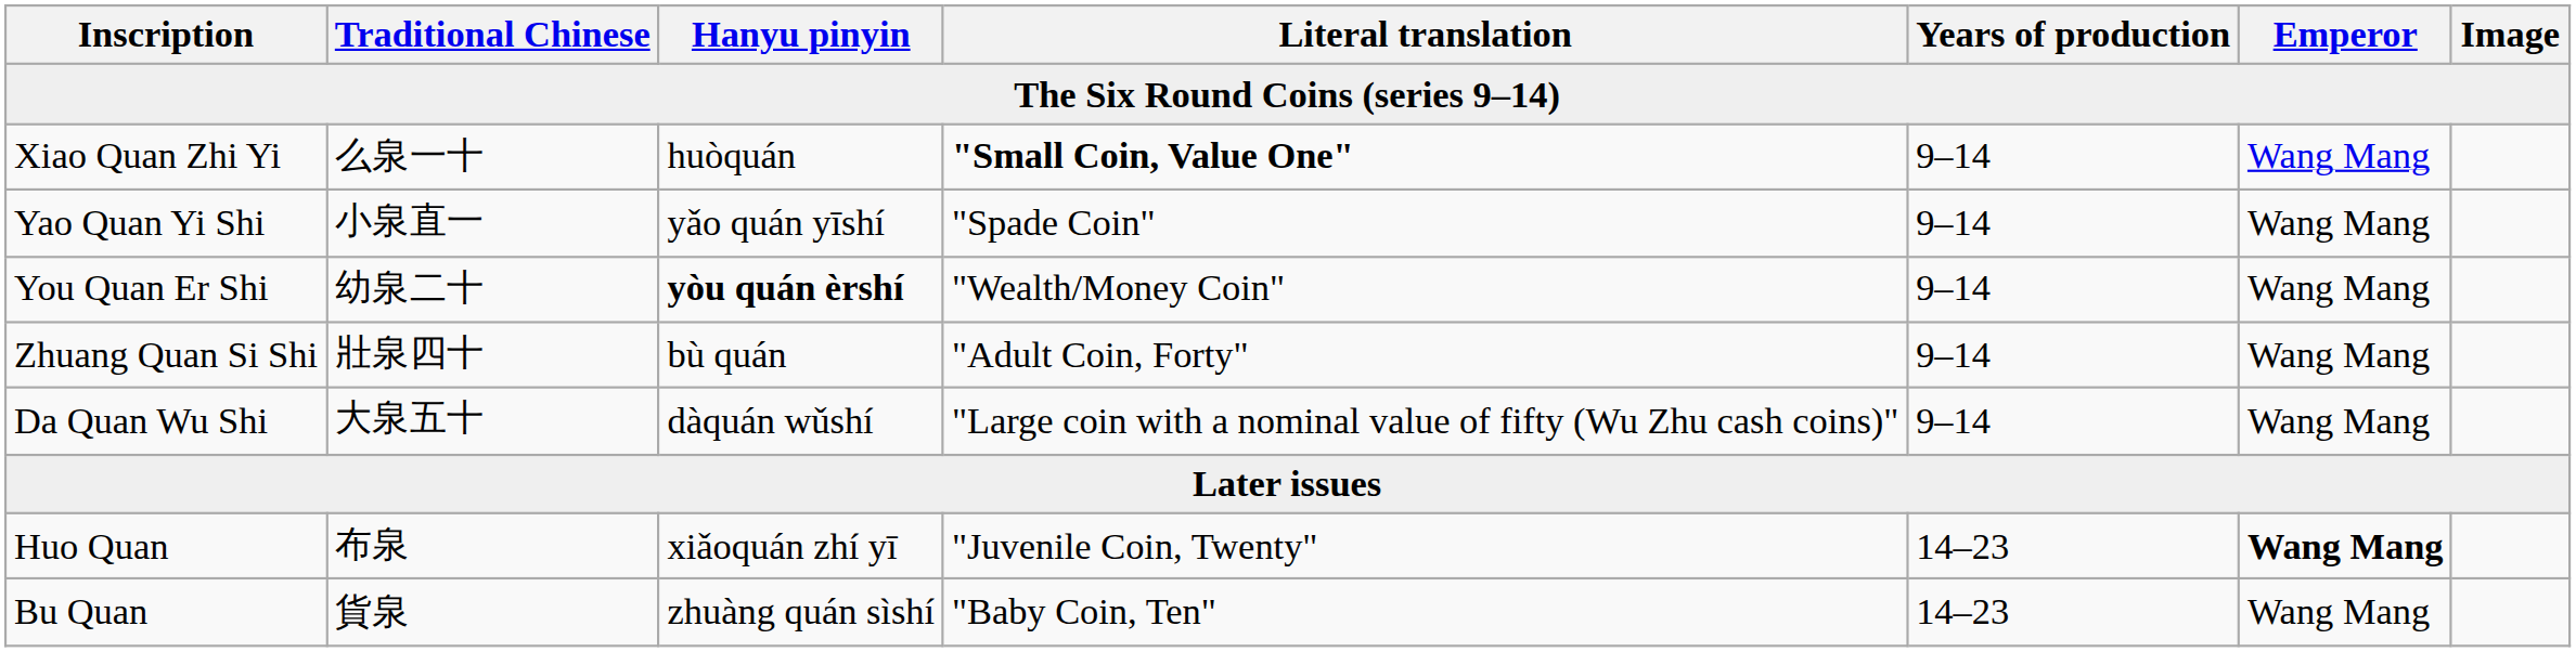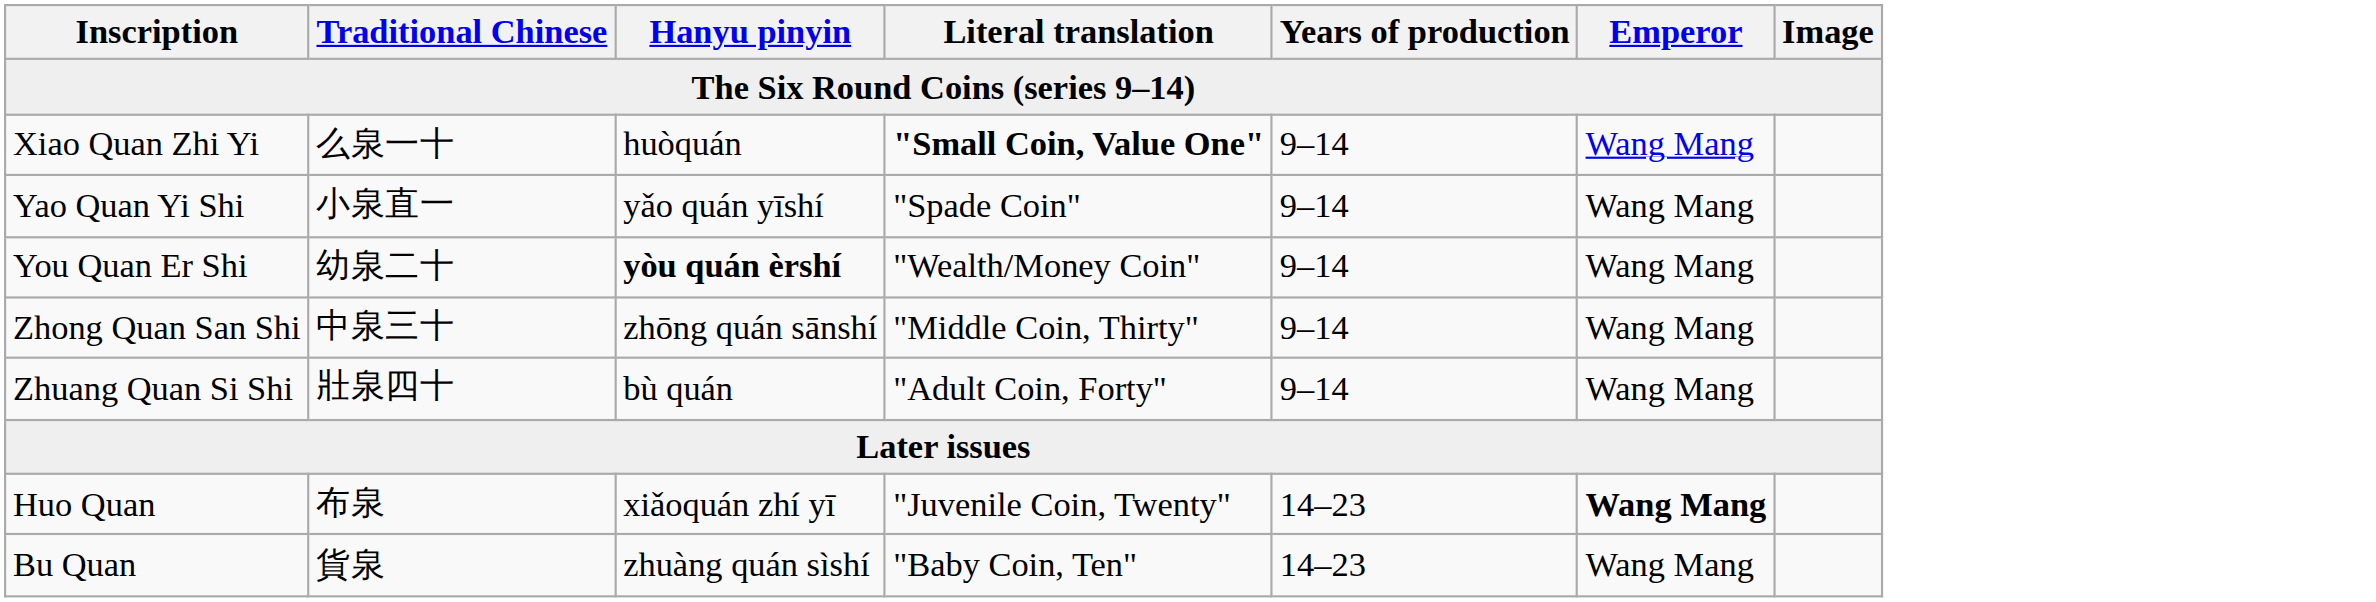+ row: Zhong Quan San Shi | 中泉三十 | zhōng quán sānshí | "Middle Coin, Thirty" | 9–14 | Wang Mang
- row: Da Quan Wu Shi | 大泉五十 | dàquán wǔshí | "Large coin with a nominal value of fifty (Wu Zhu cash coins)" | 9–14 | Wang Mang
